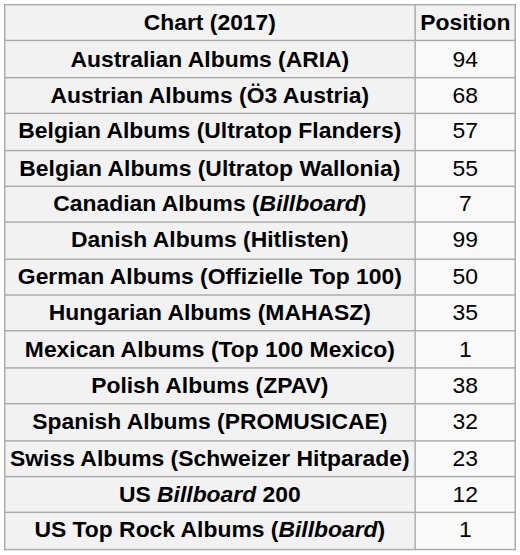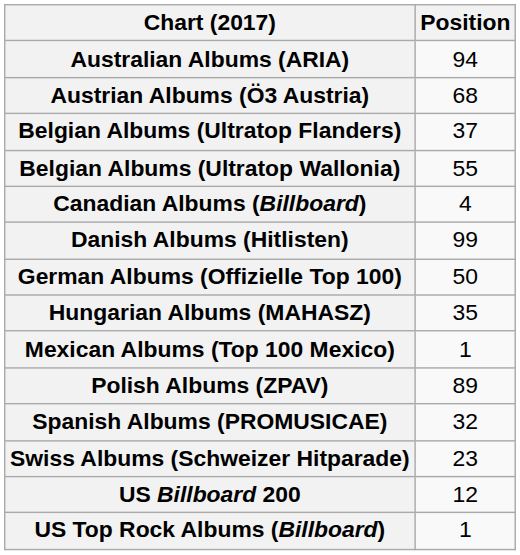Belgian Albums (Ultratop Flanders) | Position: 57 -> 37
Canadian Albums (Billboard) | Position: 7 -> 4
Polish Albums (ZPAV) | Position: 38 -> 89
